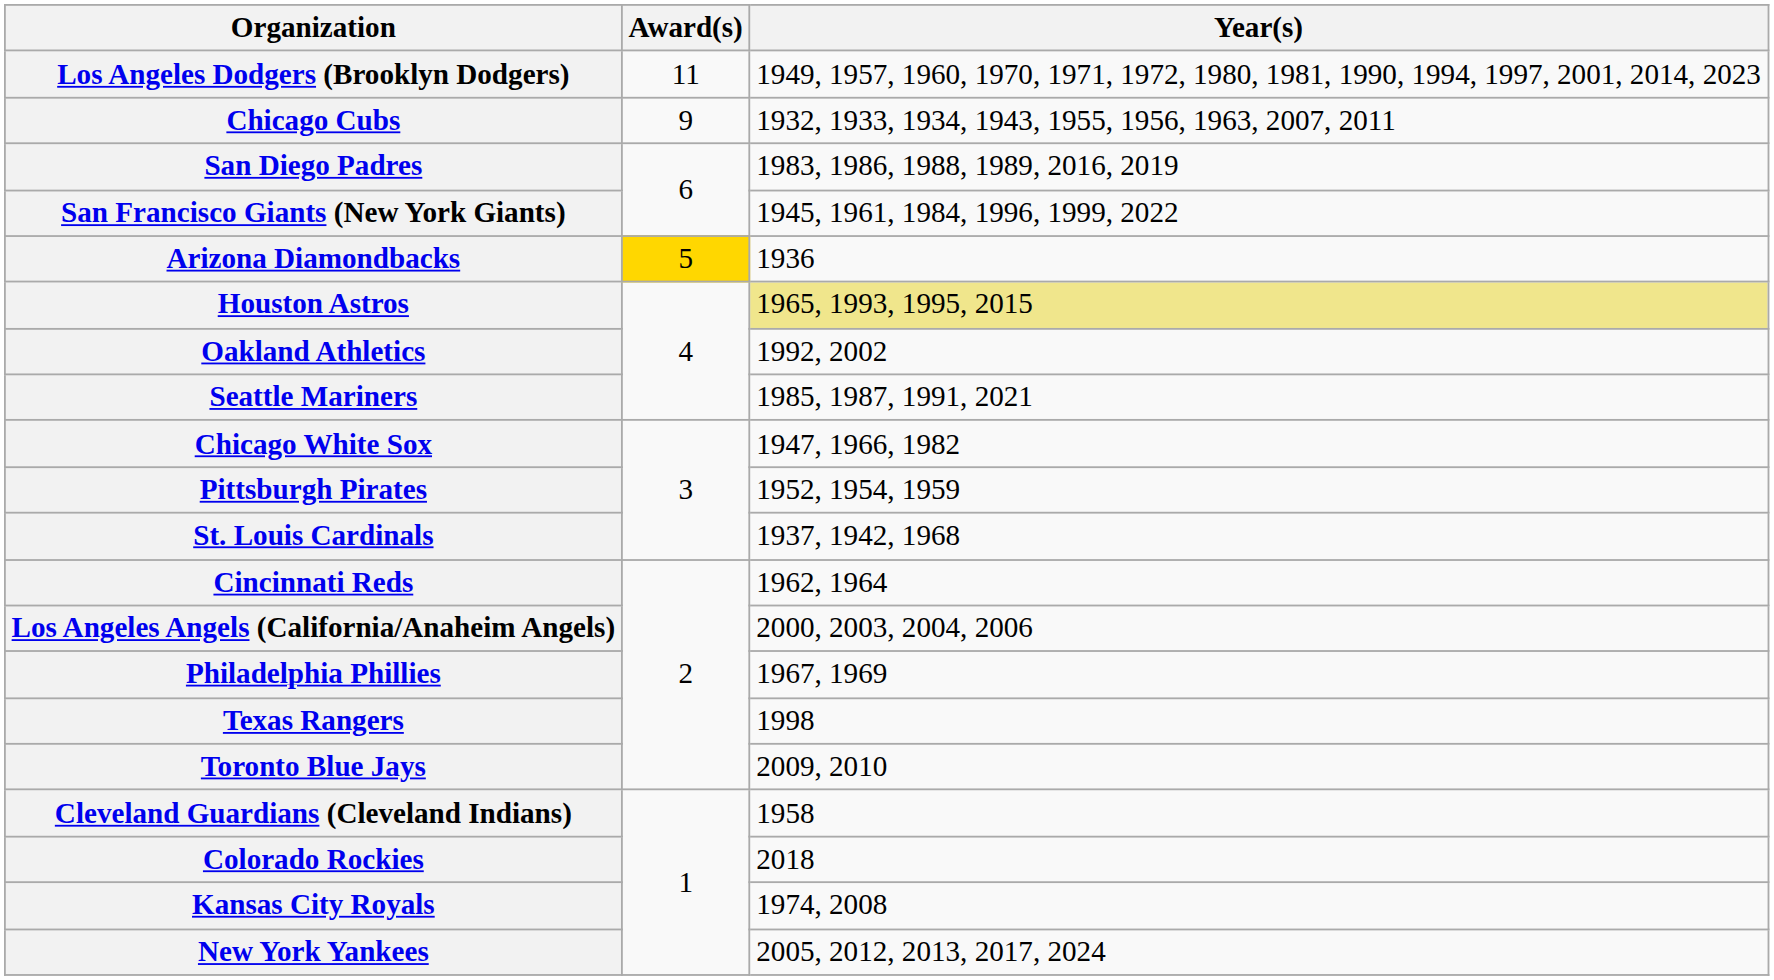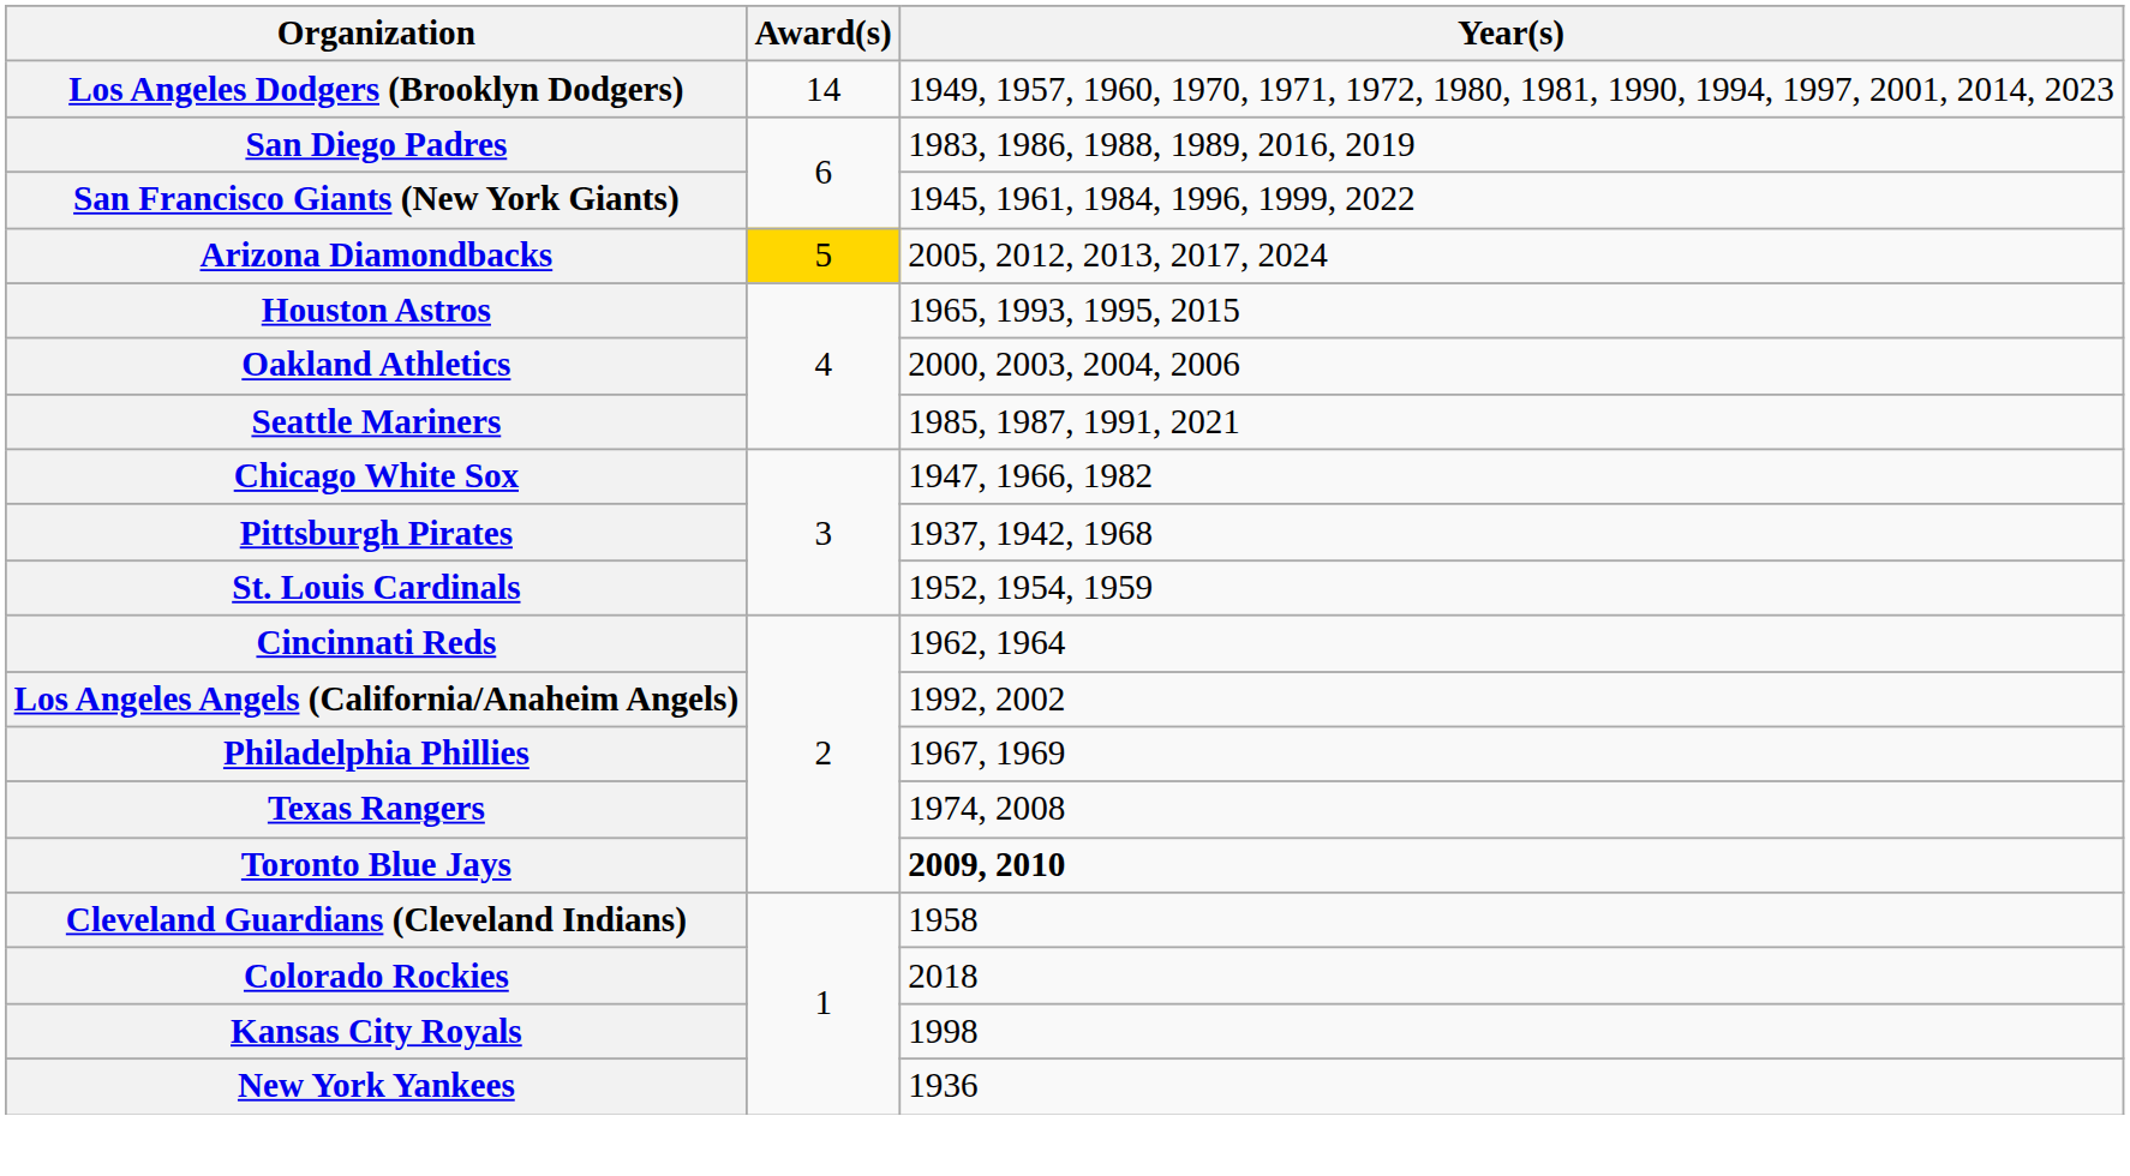Los Angeles Dodgers (Brooklyn Dodgers) | Award(s): 11 -> 14
- row: Chicago Cubs | 9 | 1932, 1933, 1934, 1943, 1955, 1956, 1963, 2007, 2011
Arizona Diamondbacks | Year(s): 1936 -> 2005, 2012, 2013, 2017, 2024
Houston Astros | Year(s): khaki background -> no background
Oakland Athletics | Year(s): 1992, 2002 -> 2000, 2003, 2004, 2006
Pittsburgh Pirates | Year(s): 1952, 1954, 1959 -> 1937, 1942, 1968
St. Louis Cardinals | Year(s): 1937, 1942, 1968 -> 1952, 1954, 1959
Los Angeles Angels (California/Anaheim Angels) | Year(s): 2000, 2003, 2004, 2006 -> 1992, 2002
Texas Rangers | Year(s): 1998 -> 1974, 2008
Toronto Blue Jays | Year(s): normal -> bold
Kansas City Royals | Year(s): 1974, 2008 -> 1998
New York Yankees | Year(s): 2005, 2012, 2013, 2017, 2024 -> 1936
